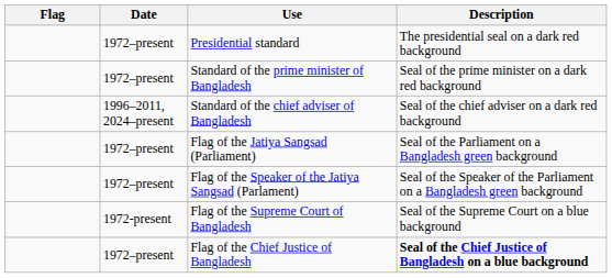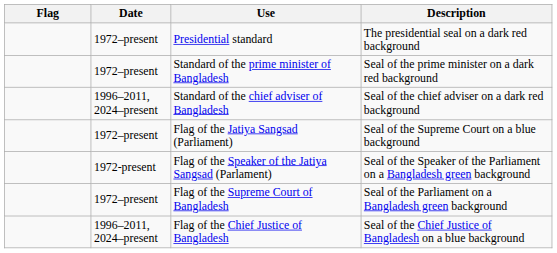Flag of the Jatiya Sangsad (Parliament) | Description: Seal of the Parliament on a Bangladesh green background -> Seal of the Supreme Court on a blue background
Flag of the Speaker of the Jatiya Sangsad (Parlament) | Date: 1972–present -> 1972-present
Flag of the Supreme Court of Bangladesh | Date: 1972-present -> 1972–present
Flag of the Supreme Court of Bangladesh | Description: Seal of the Supreme Court on a blue background -> Seal of the Parliament on a Bangladesh green background
Flag of the Chief Justice of Bangladesh | Date: 1972–present -> 1996–2011, 2024–present
Flag of the Chief Justice of Bangladesh | Description: bold -> normal
